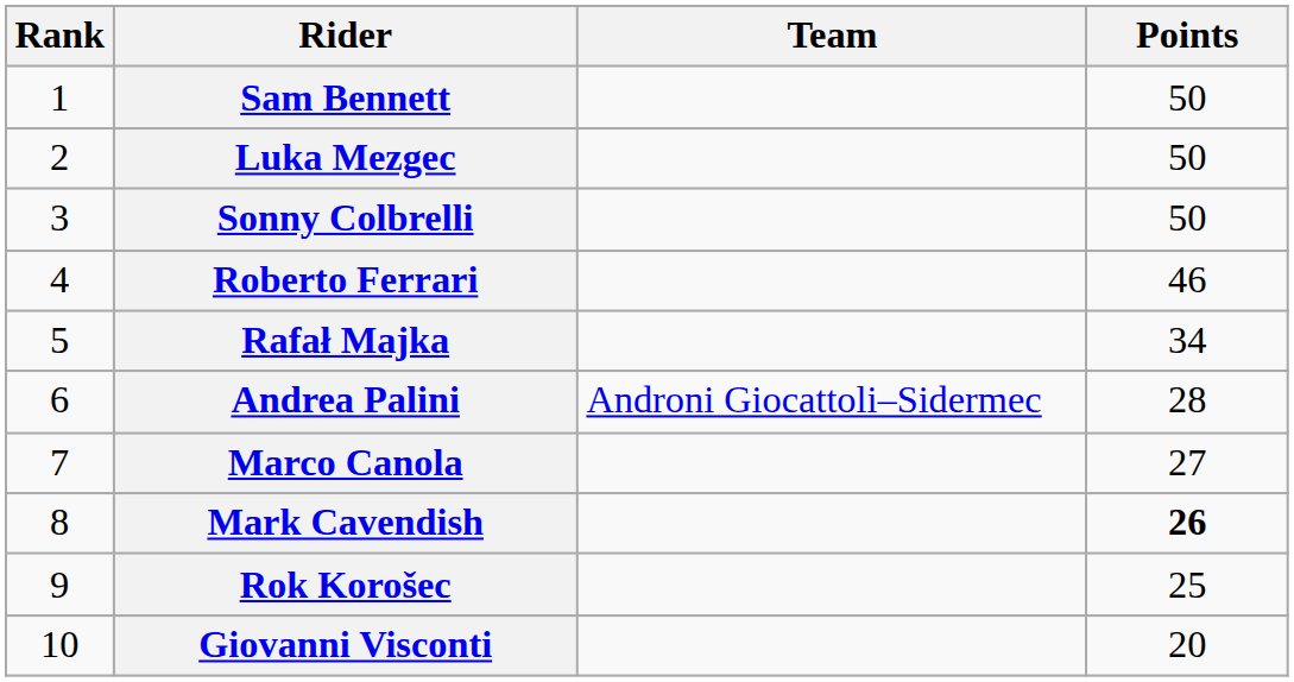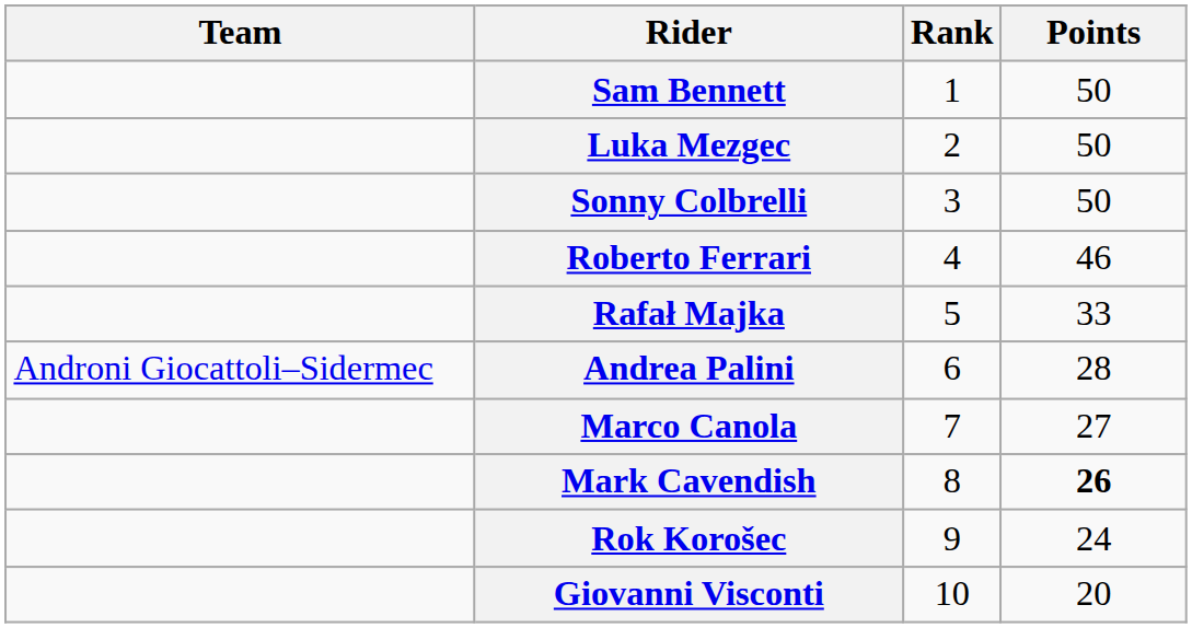columns swapped: Rank <-> Team
Rafał Majka | Points: 34 -> 33
Rok Korošec | Points: 25 -> 24
